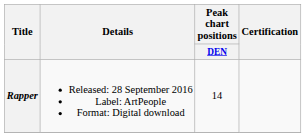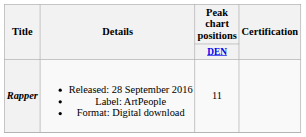Rapper | Peak chart positions / DEN: 14 -> 11
